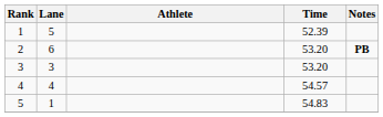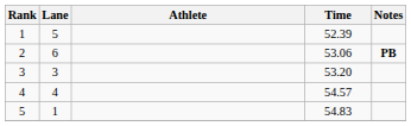2 | Time: 53.20 -> 53.06
